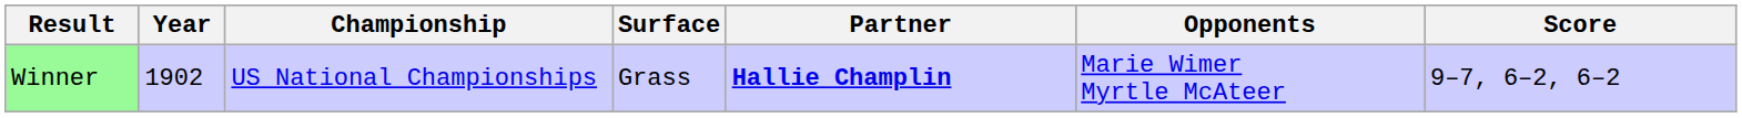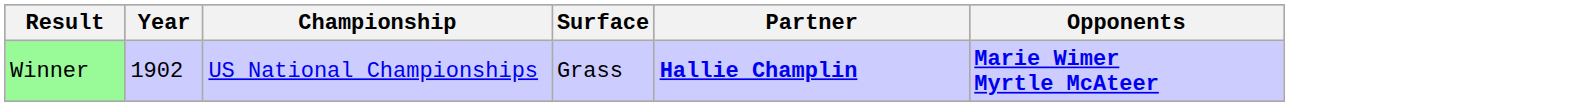- column: Score | 9–7, 6–2, 6–2
Winner | Opponents: normal -> bold
